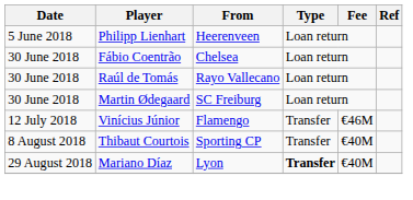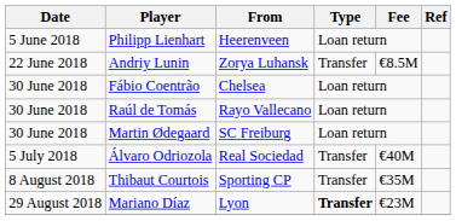+ row: 22 June 2018 | Andriy Lunin | Zorya Luhansk | Transfer | €8.5M
+ row: 5 July 2018 | Álvaro Odriozola | Real Sociedad | Transfer | €40M
- row: 12 July 2018 | Vinícius Júnior | Flamengo | Transfer | €46M
Thibaut Courtois | Fee: €40M -> €35M
Mariano Díaz | Fee: €40M -> €23M
